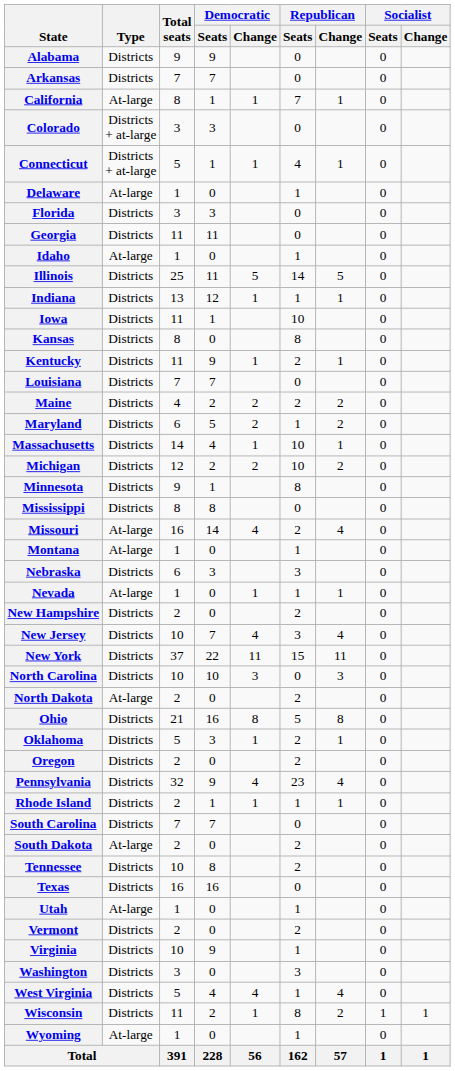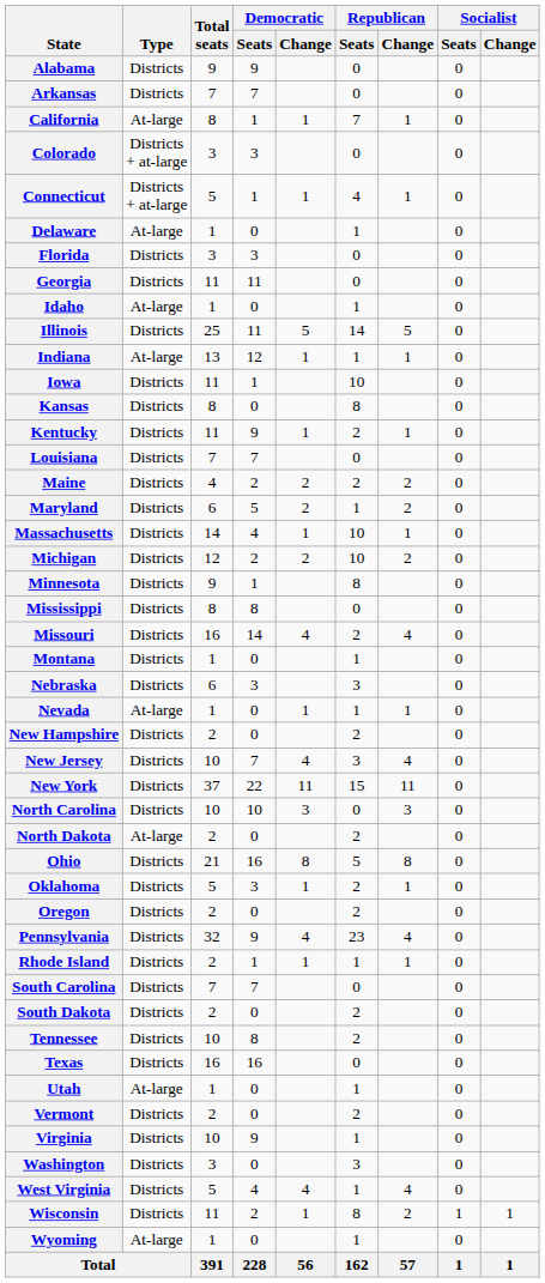Indiana | Type: Districts -> At-large
Missouri | Type: At-large -> Districts
Montana | Type: At-large -> Districts
South Dakota | Type: At-large -> Districts
